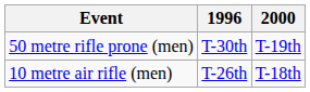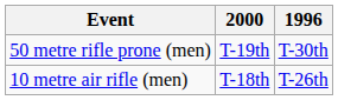columns swapped: 1996 <-> 2000
